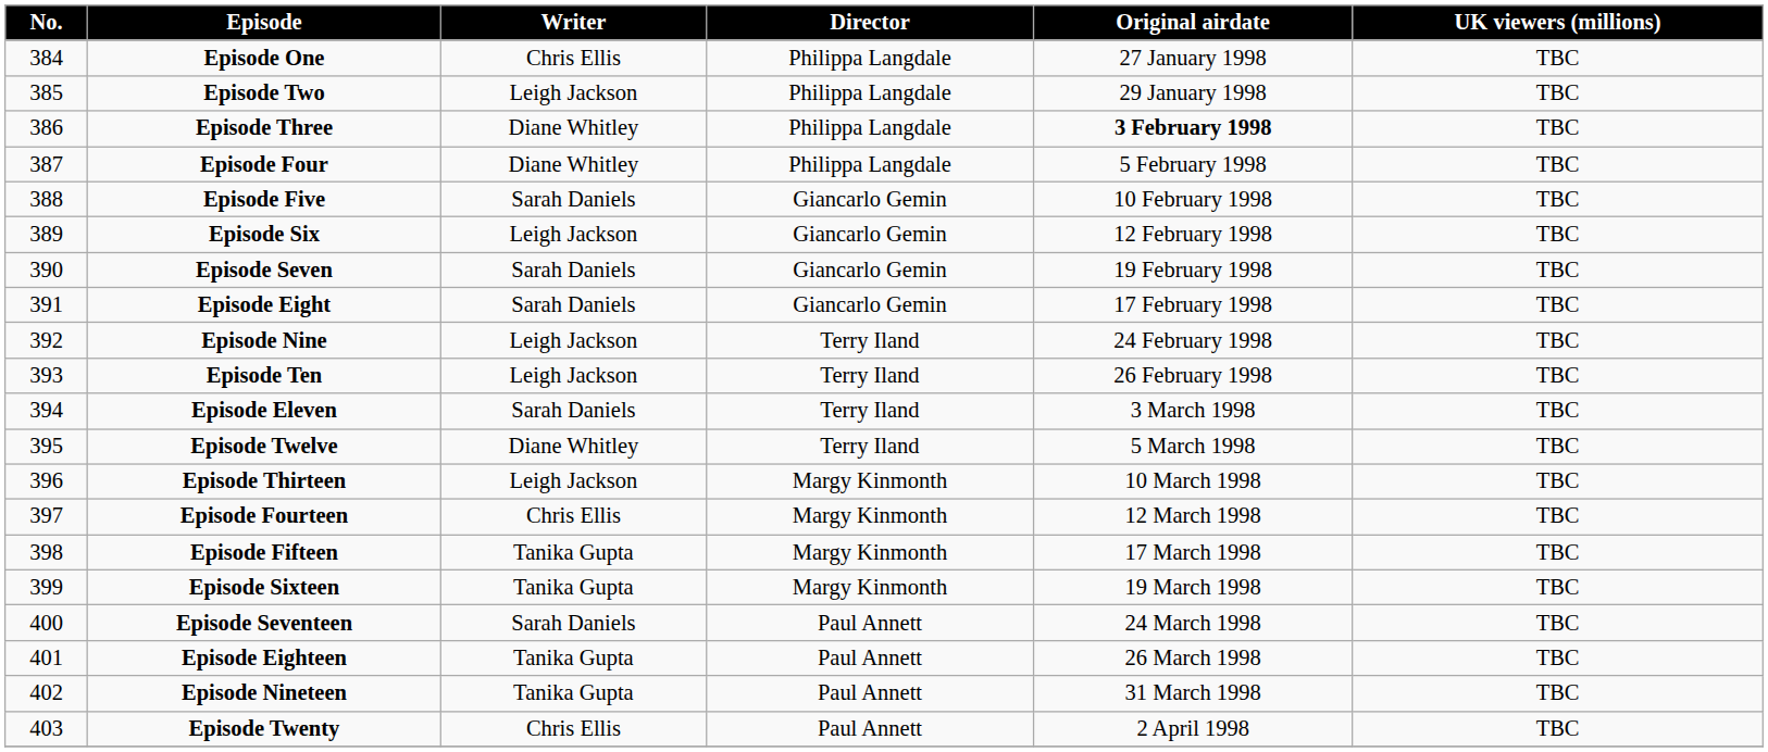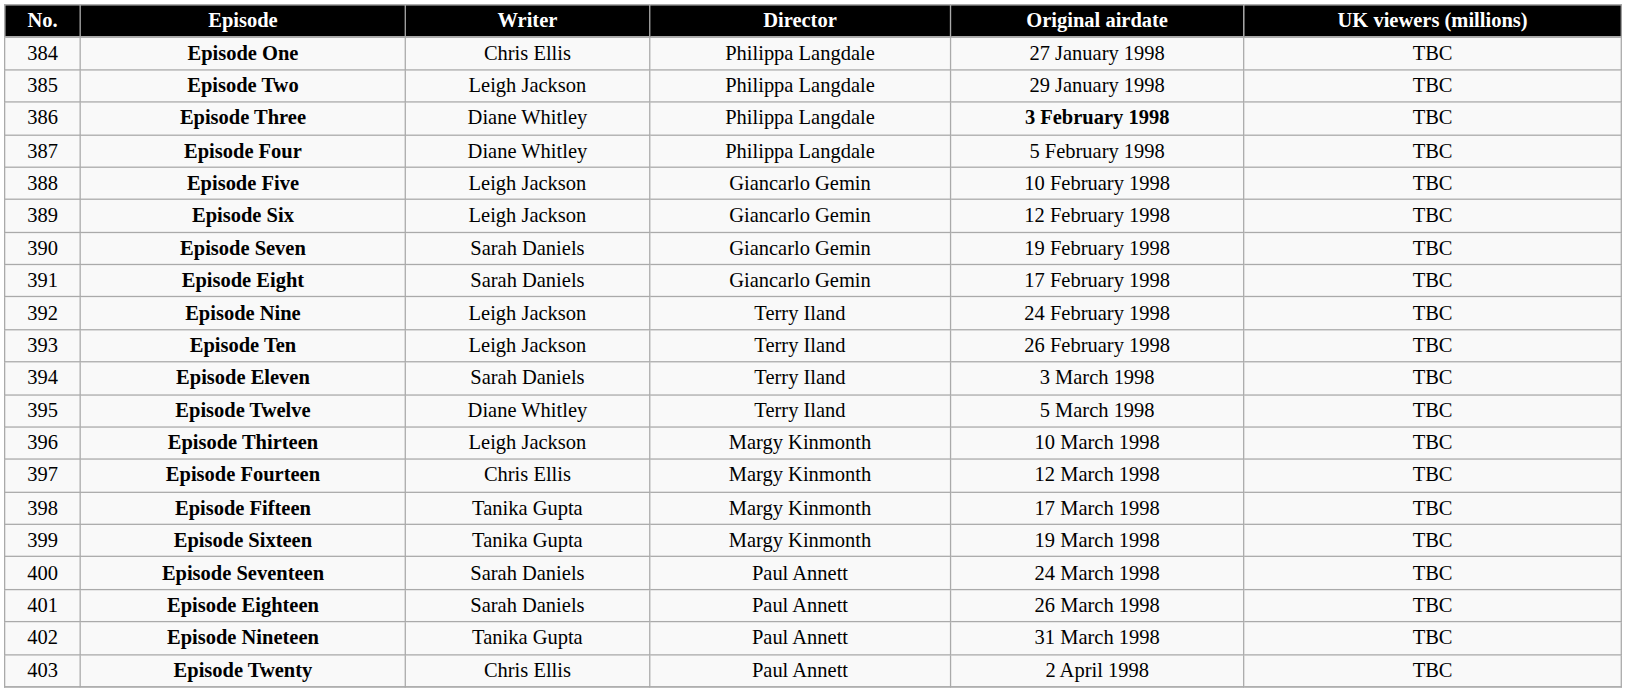Episode Five | Writer: Sarah Daniels -> Leigh Jackson
Episode Eighteen | Writer: Tanika Gupta -> Sarah Daniels
